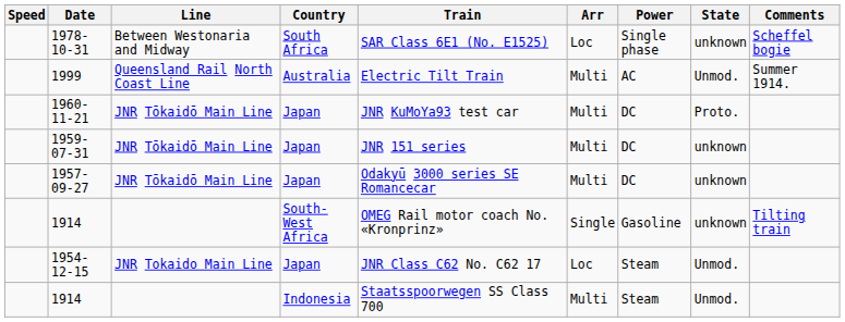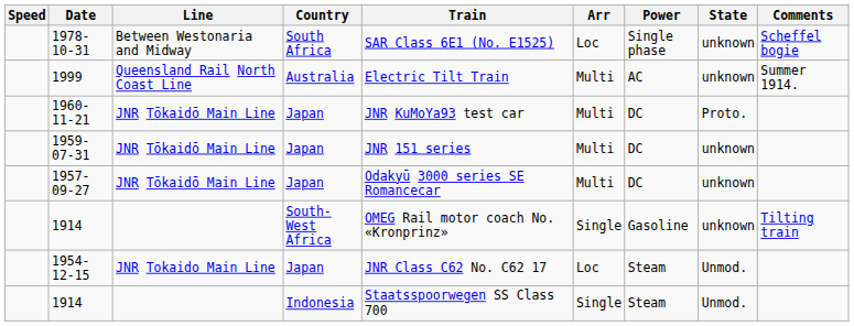1999 | State: Unmod. -> unknown
1914 / Indonesia | Arr: Multi -> Single
